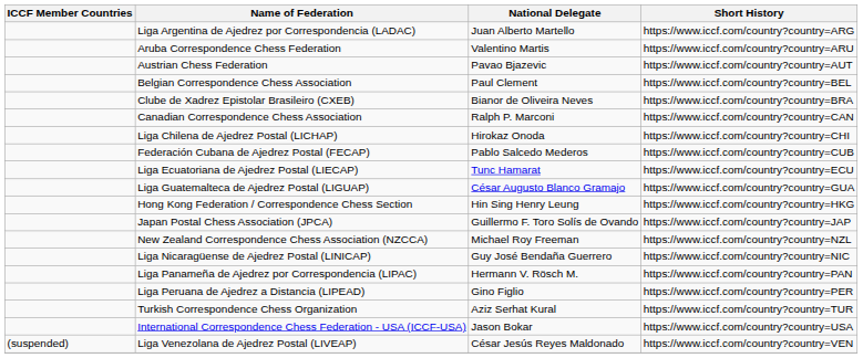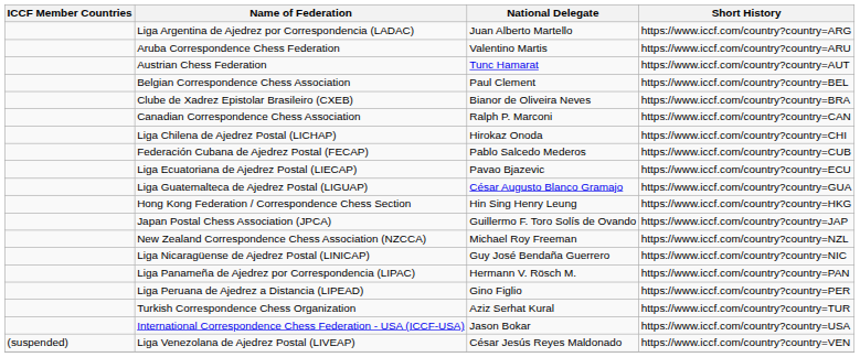Austrian Chess Federation | National Delegate: Pavao Bjazevic -> Tunc Hamarat
Liga Ecuatoriana de Ajedrez Postal (LIECAP) | National Delegate: Tunc Hamarat -> Pavao Bjazevic
